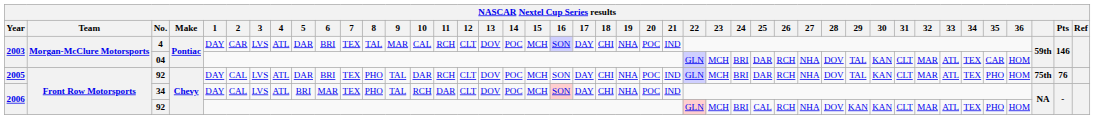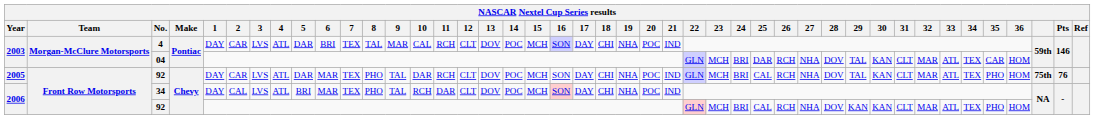2005 / 92 | 2: CAL -> CAR
2005 / 92 | 6: BRI -> MAR
2005 / 92 | 25: DAR -> CAL
